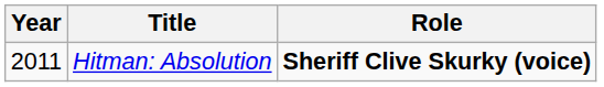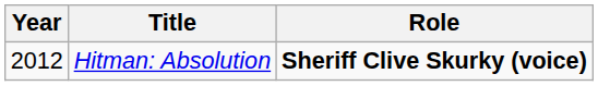Hitman: Absolution | Year: 2011 -> 2012
